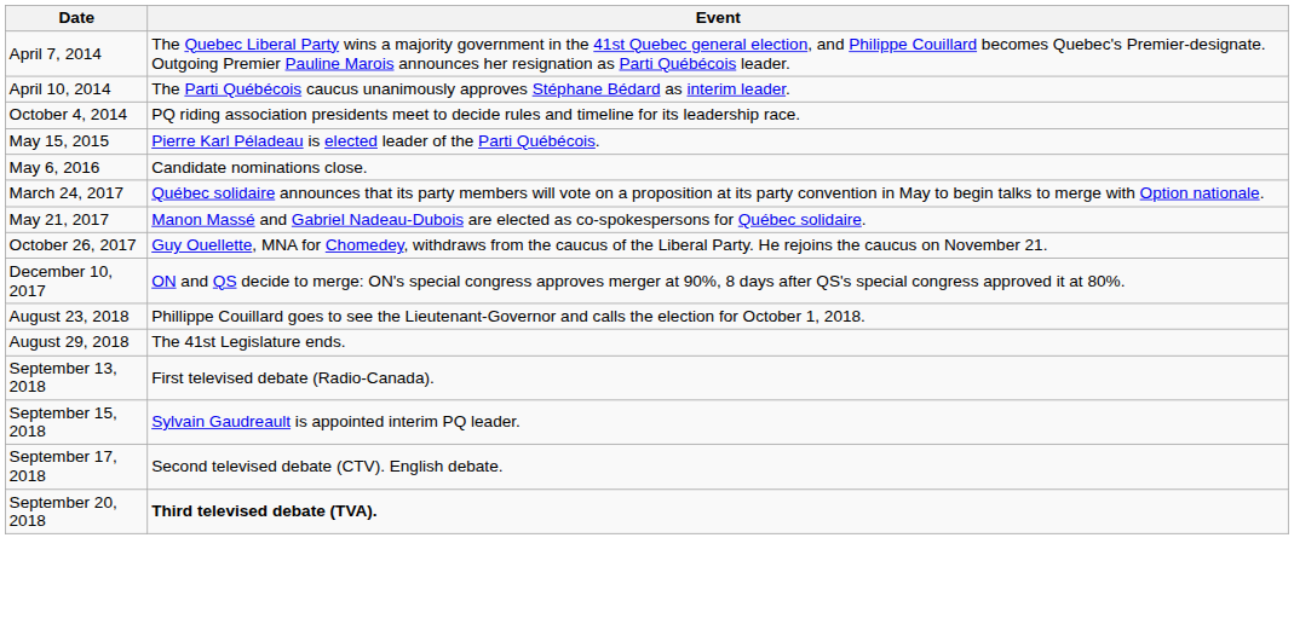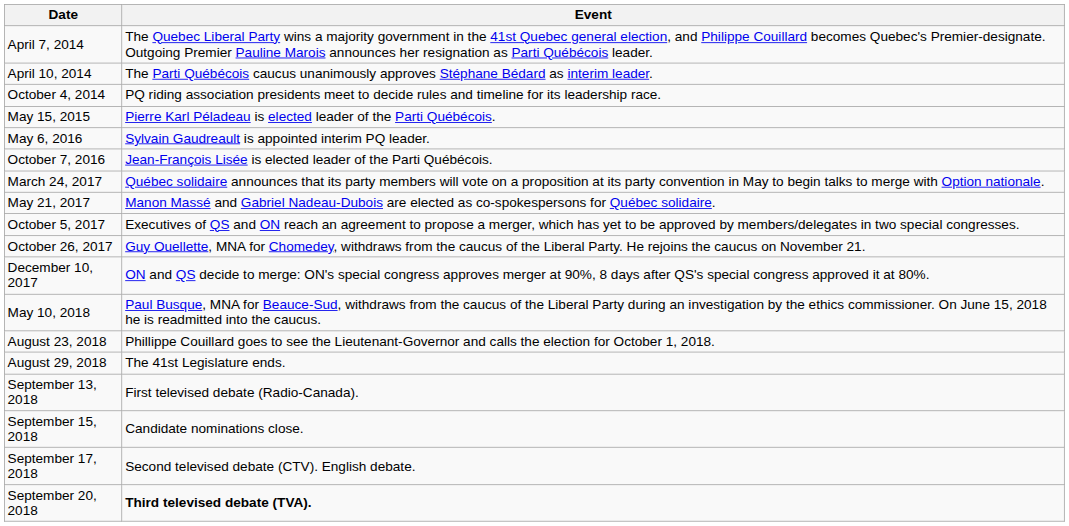May 6, 2016 | Event: Candidate nominations close. -> Sylvain Gaudreault is appointed interim PQ leader.
+ row: October 7, 2016 | Jean-François Lisée is elected leader of the Parti Québécois.
+ row: October 5, 2017 | Executives of QS and ON reach an agreement to propose a merger, which has yet to be approved by members/delegates in two special congresses.
+ row: May 10, 2018 | Paul Busque, MNA for Beauce-Sud, withdraws from the caucus of the Liberal Party during an investigation by the ethics commissioner. On June 15, 2018 he is readmitted into the caucus.
September 15, 2018 | Event: Sylvain Gaudreault is appointed interim PQ leader. -> Candidate nominations close.
